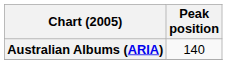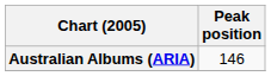Australian Albums (ARIA) | Peak position: 140 -> 146
